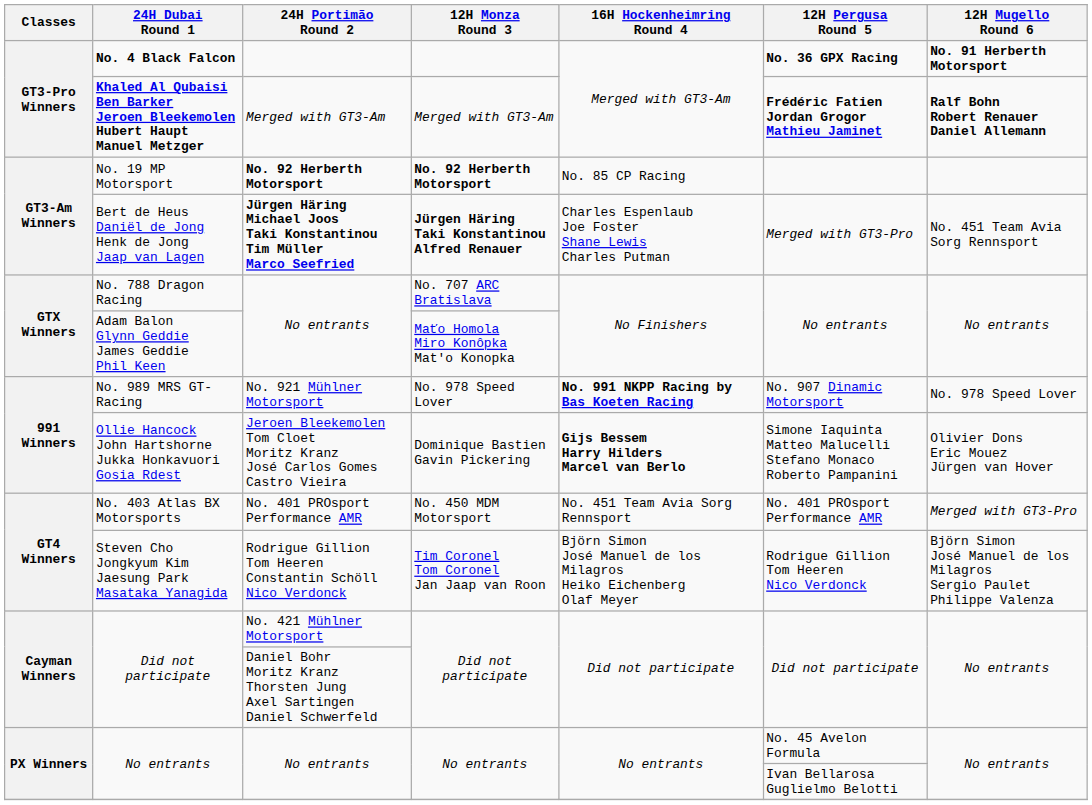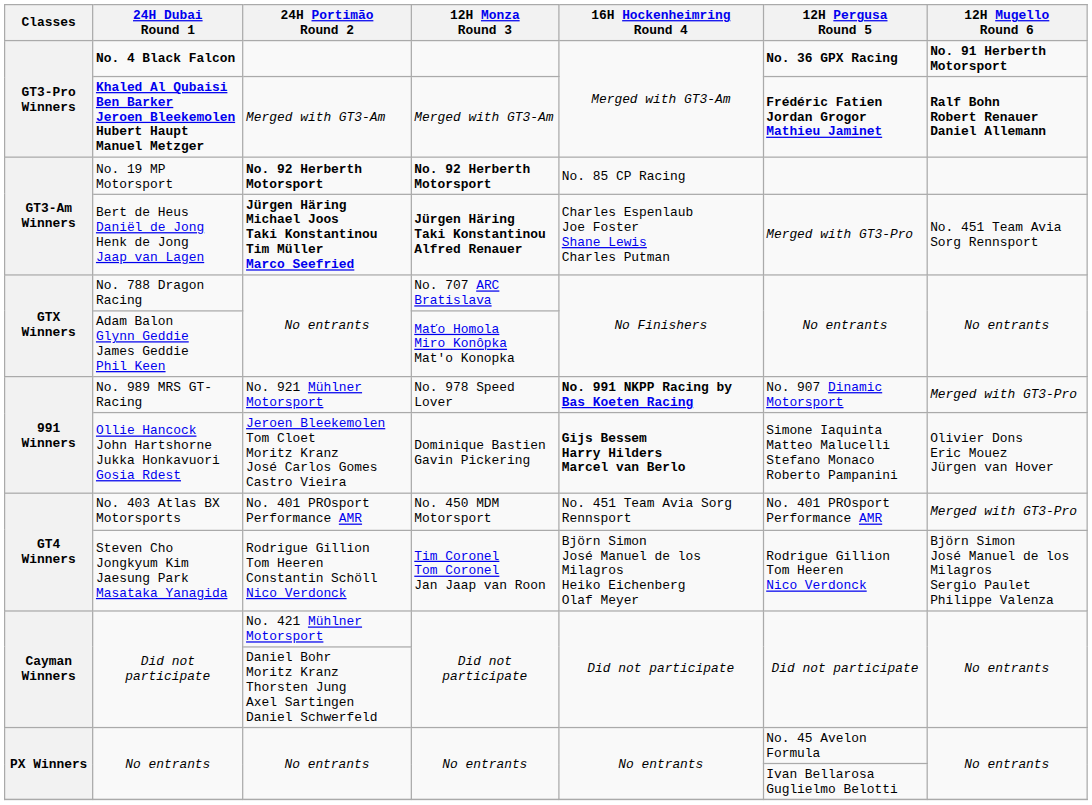No. 989 MRS GT-Racing | 12H Mugello Round 6: No. 978 Speed Lover -> Merged with GT3-Pro
